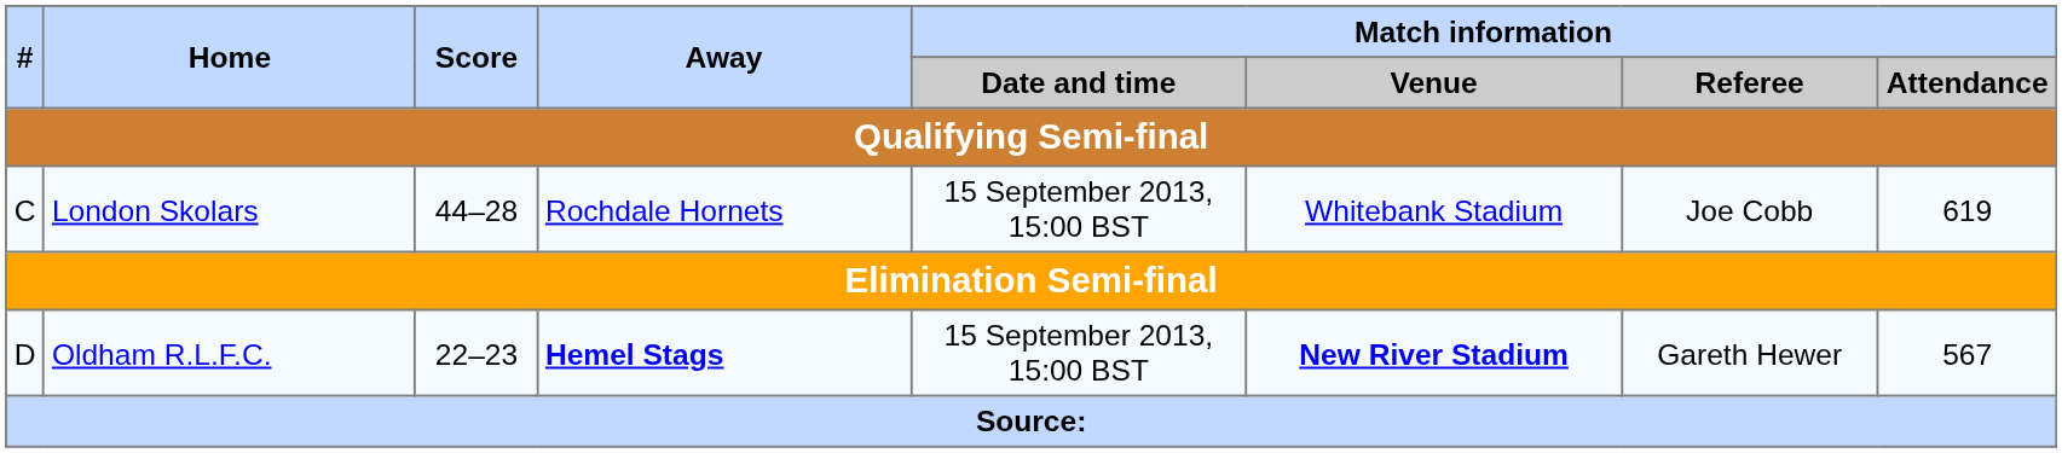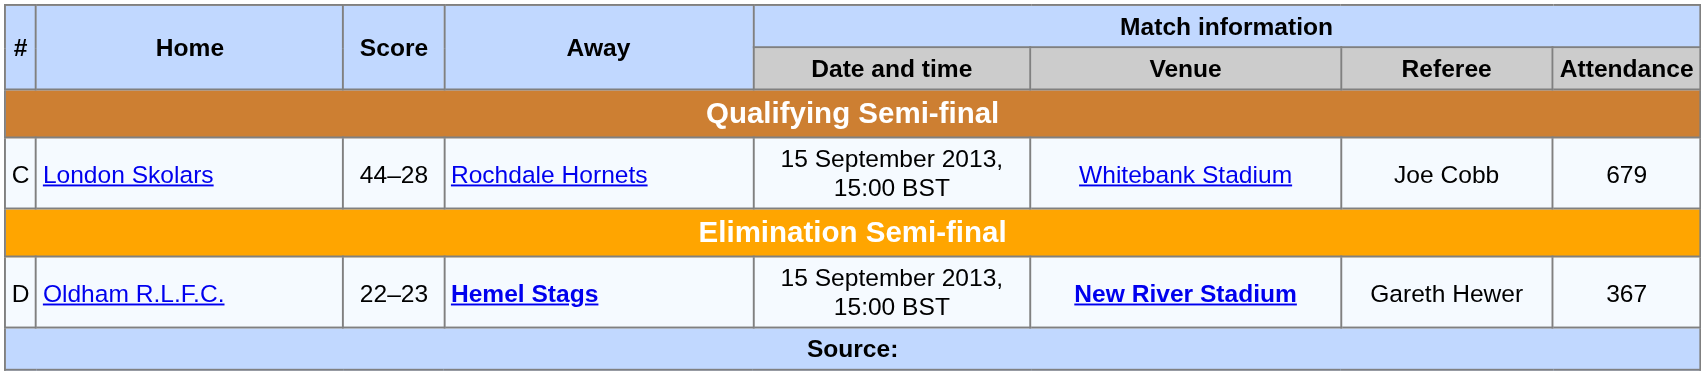C | Match information / Attendance: 619 -> 679
D | Match information / Attendance: 567 -> 367
